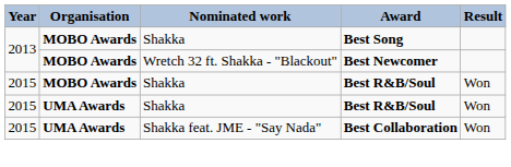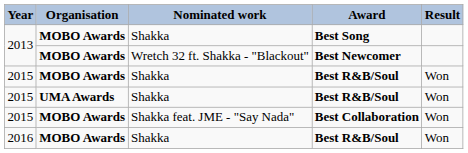Best Collaboration | Organisation: UMA Awards -> MOBO Awards
+ row: 2016 | MOBO Awards | Shakka | Best R&B/Soul | Won
